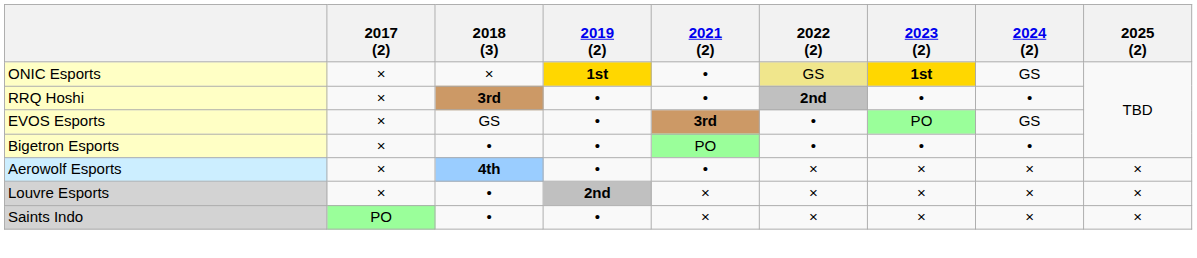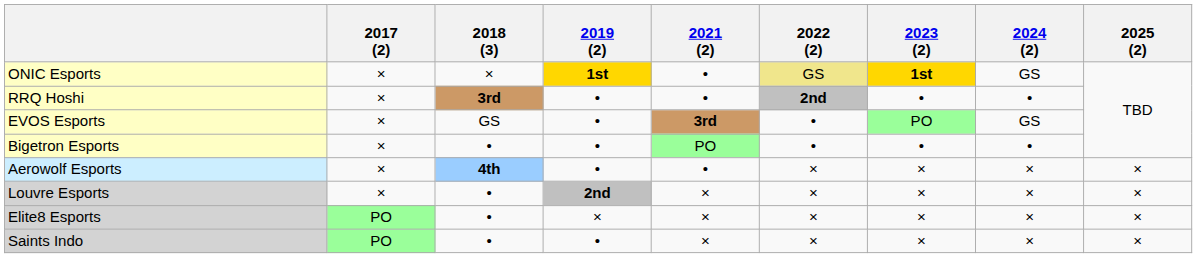+ row: Elite8 Esports | PO | • | × | × | × | × | × | ×
